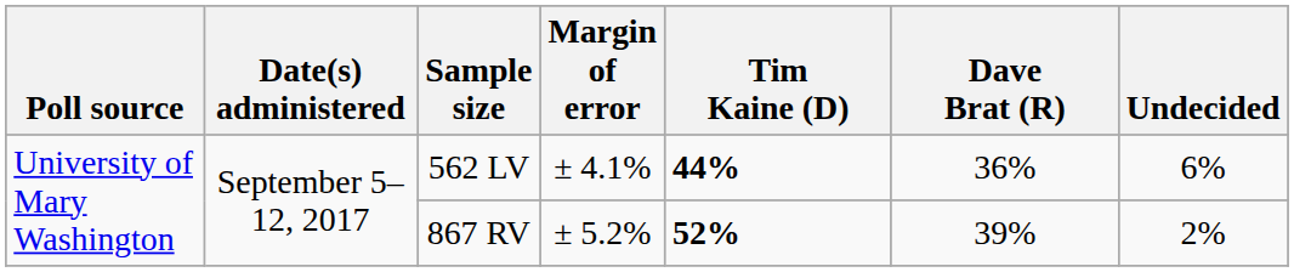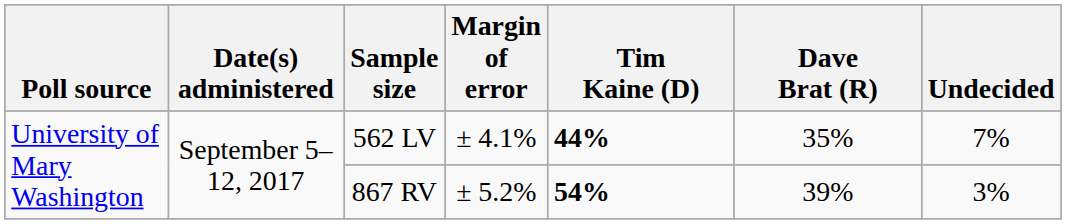562 LV | Dave Brat (R): 36% -> 35%
562 LV | Undecided: 6% -> 7%
867 RV | Tim Kaine (D): 52% -> 54%
867 RV | Undecided: 2% -> 3%
